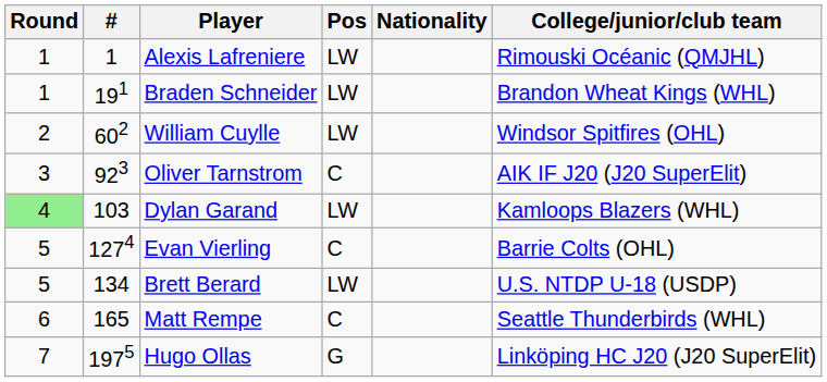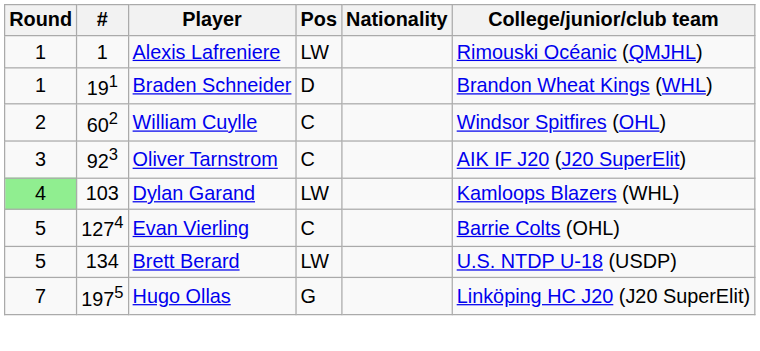Braden Schneider | Pos: LW -> D
William Cuylle | Pos: LW -> C
- row: 6 | 165 | Matt Rempe | C | Seattle Thunderbirds (WHL)
